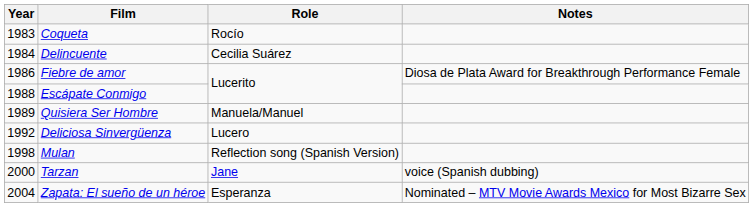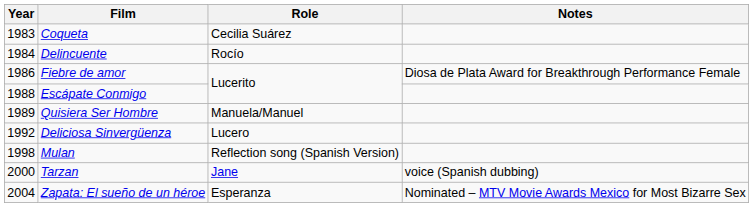Coqueta | Role: Rocío -> Cecilia Suárez
Delincuente | Role: Cecilia Suárez -> Rocío
